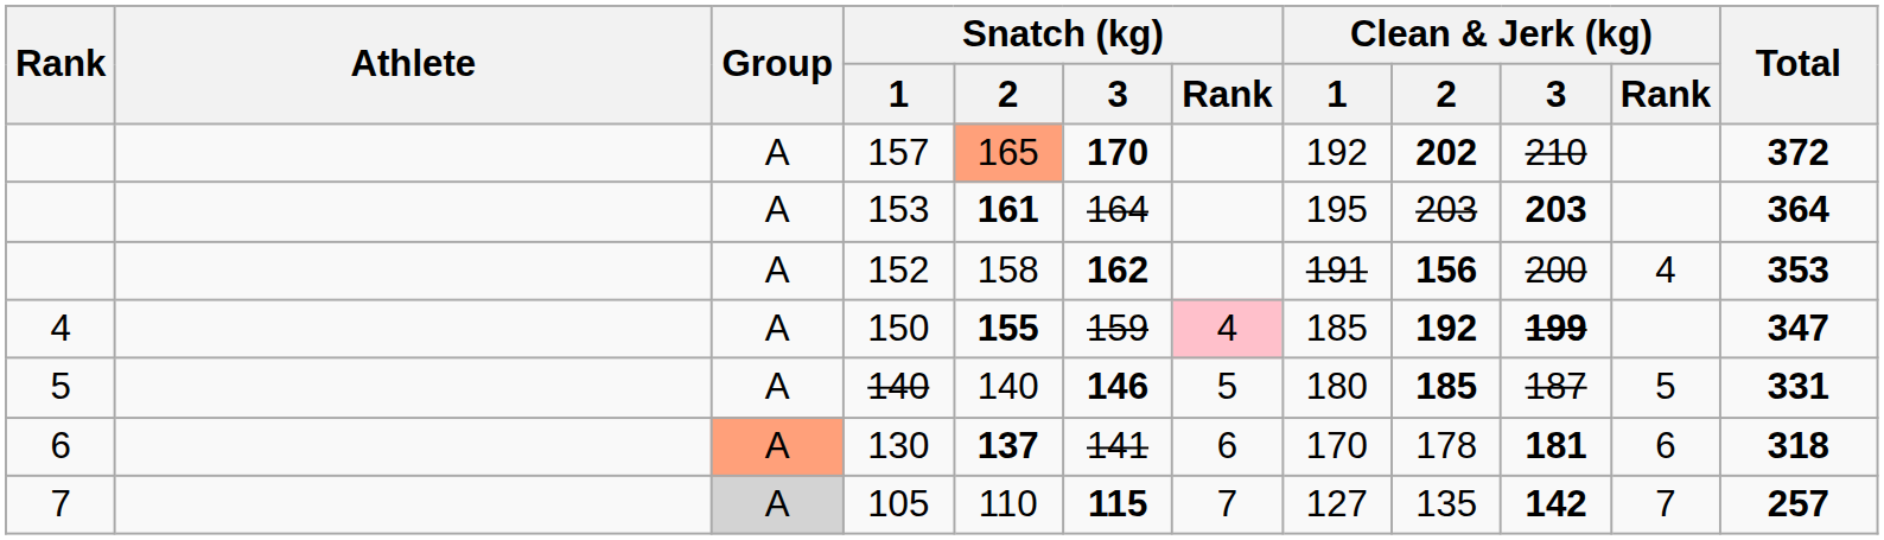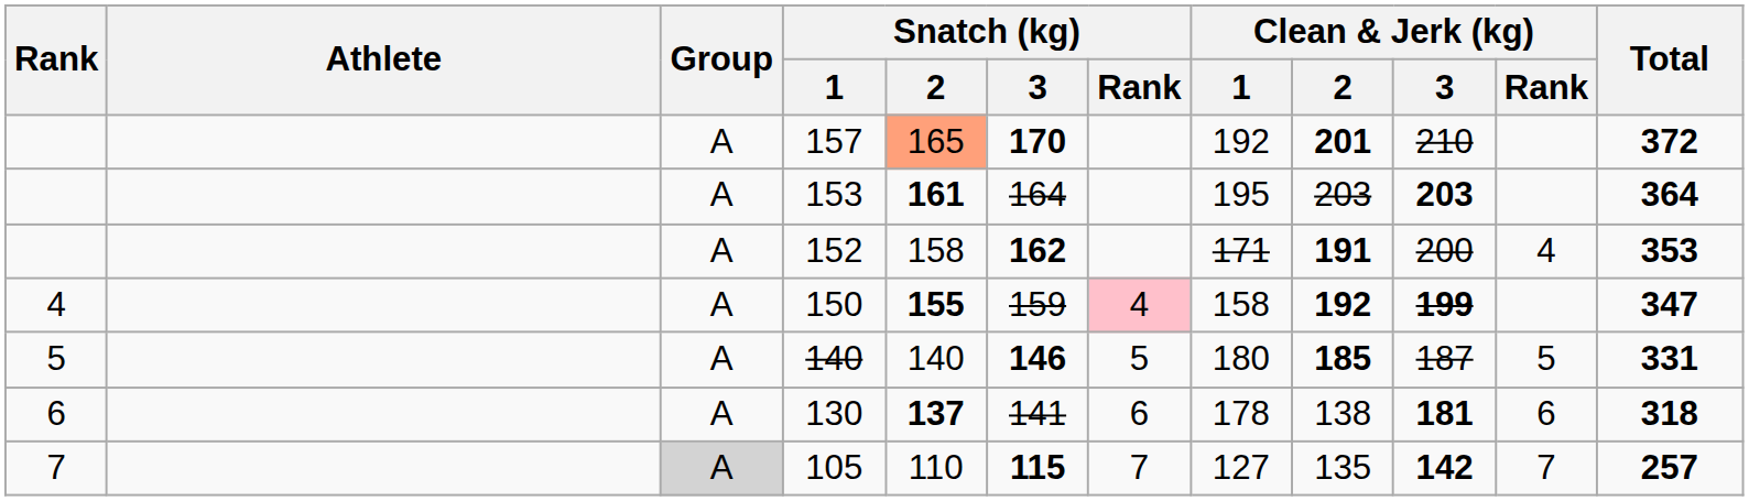157 | Clean & Jerk (kg) / 2: 202 -> 201
152 | Clean & Jerk (kg) / 1: 191 -> 171
152 | Clean & Jerk (kg) / 2: 156 -> 191
150 | Clean & Jerk (kg) / 1: 185 -> 158
130 | Group: lightsalmon background -> no background
130 | Clean & Jerk (kg) / 1: 170 -> 178
130 | Clean & Jerk (kg) / 2: 178 -> 138
